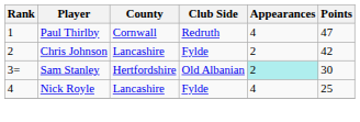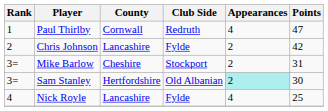+ row: 3= | Mike Barlow | Cheshire | Stockport | 2 | 31
